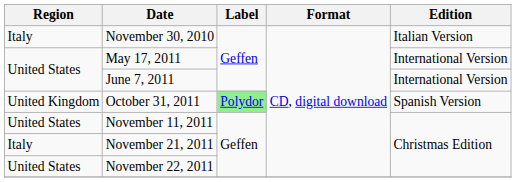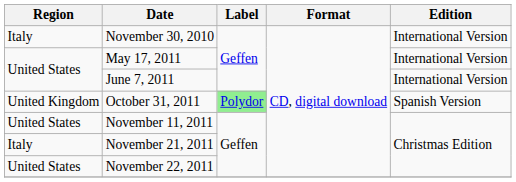November 30, 2010 | Edition: Italian Version -> International Version
